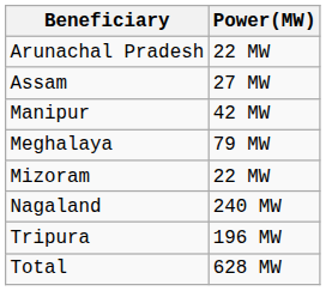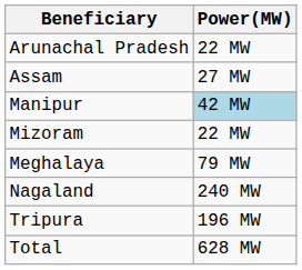Manipur | Power(MW): no background -> lightblue background
rows swapped: Meghalaya <-> Mizoram
